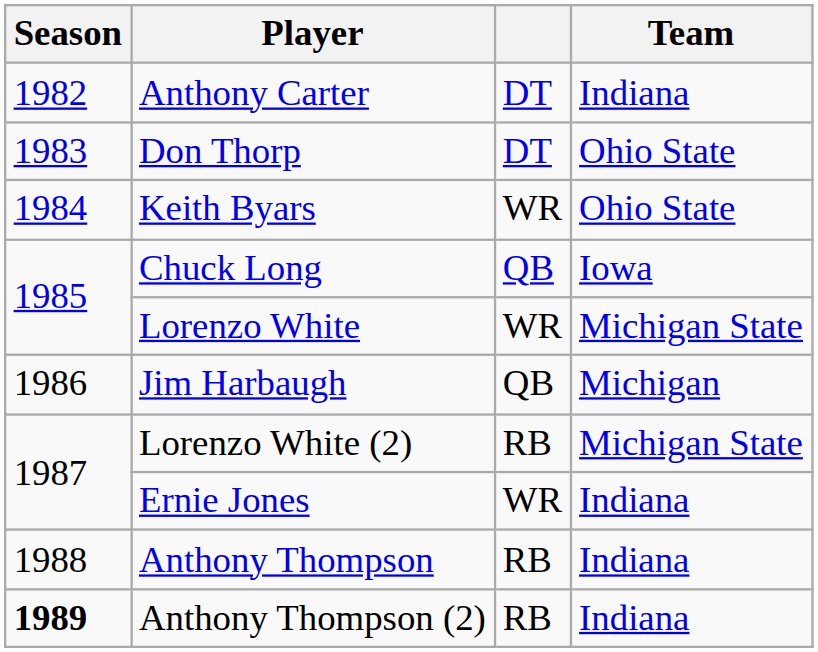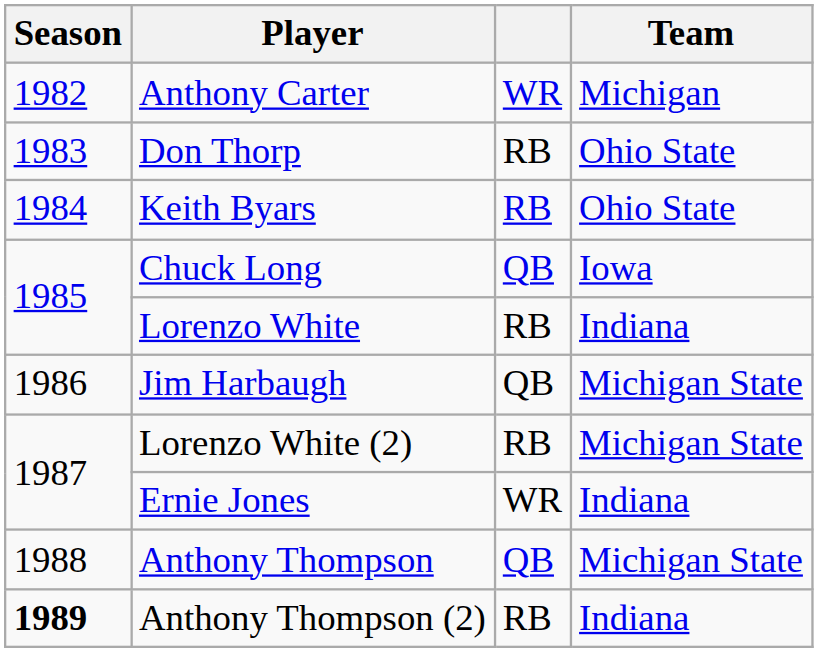Anthony Carter | column 3: DT -> WR
Anthony Carter | Team: Indiana -> Michigan
Don Thorp | column 3: DT -> RB
Keith Byars | column 3: WR -> RB
Lorenzo White | column 3: WR -> RB
Lorenzo White | Team: Michigan State -> Indiana
Jim Harbaugh | Team: Michigan -> Michigan State
Anthony Thompson | column 3: RB -> QB
Anthony Thompson | Team: Indiana -> Michigan State
